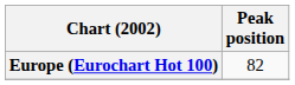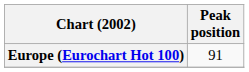Europe (Eurochart Hot 100) | Peak position: 82 -> 91
